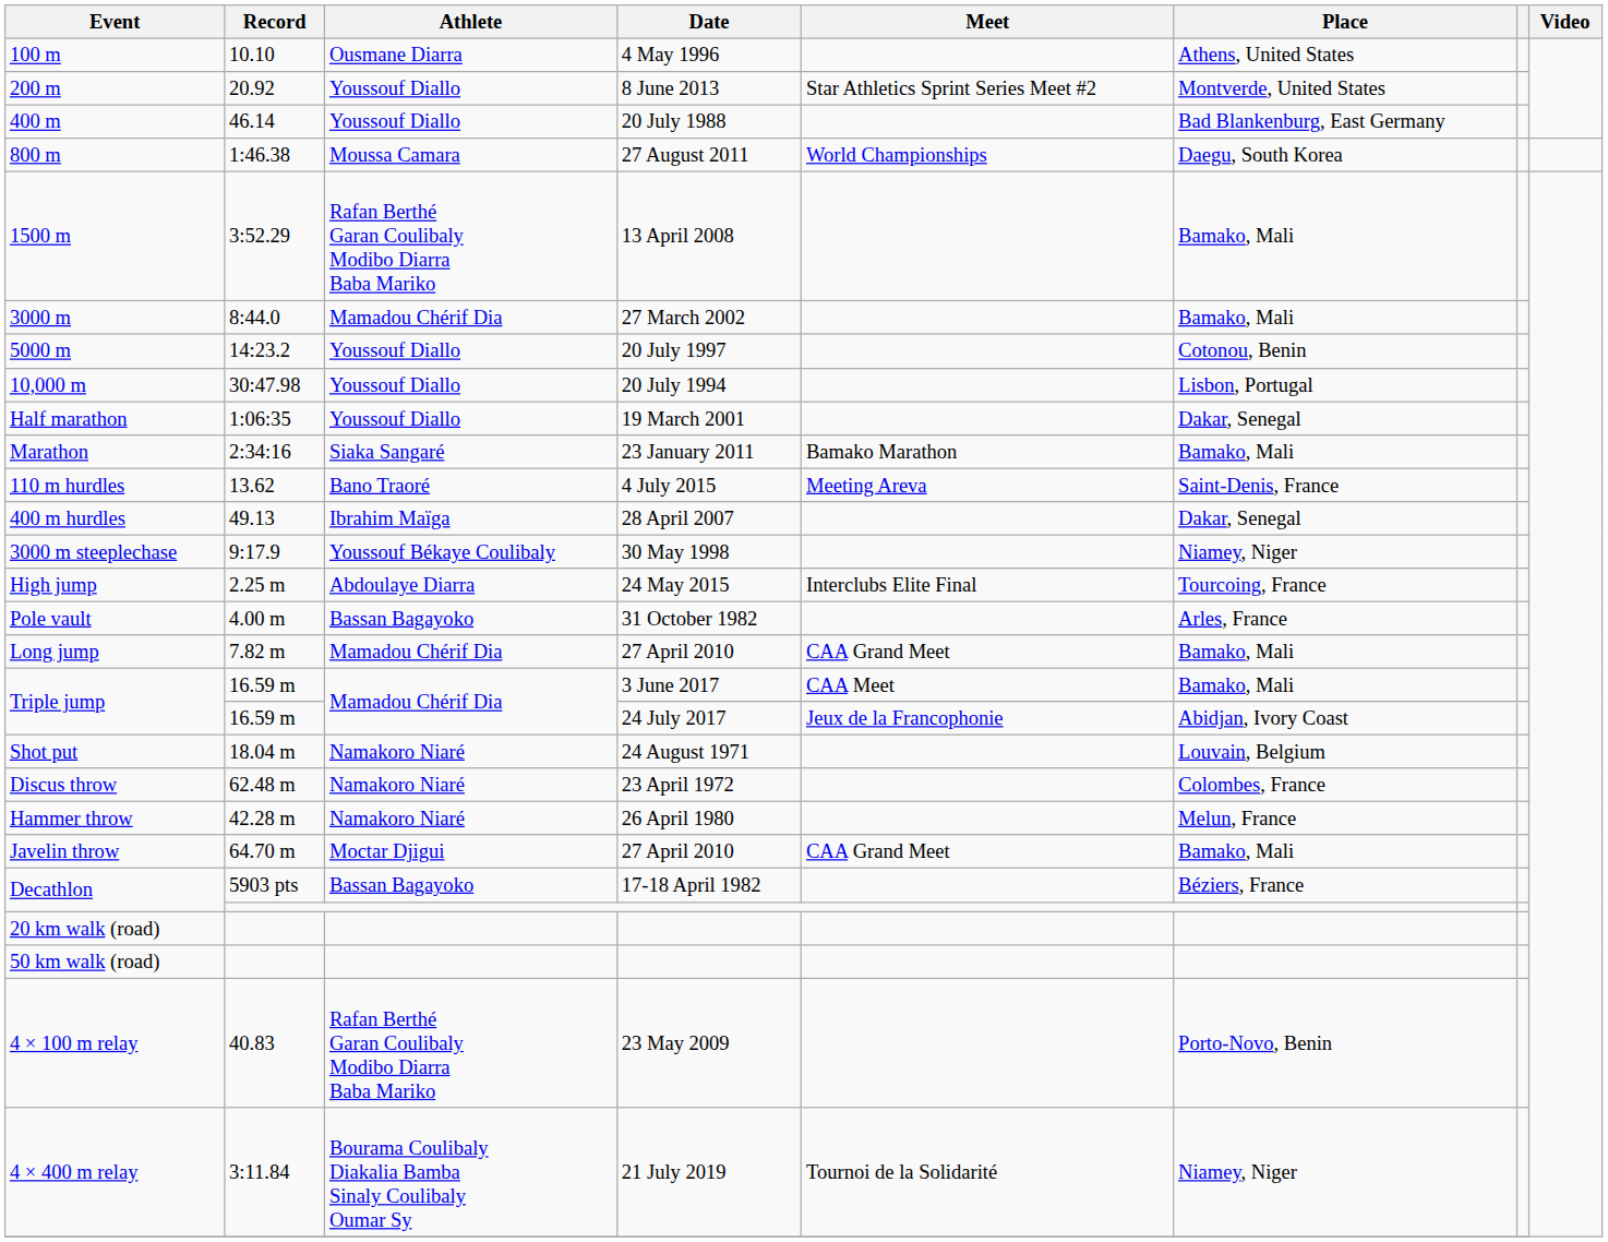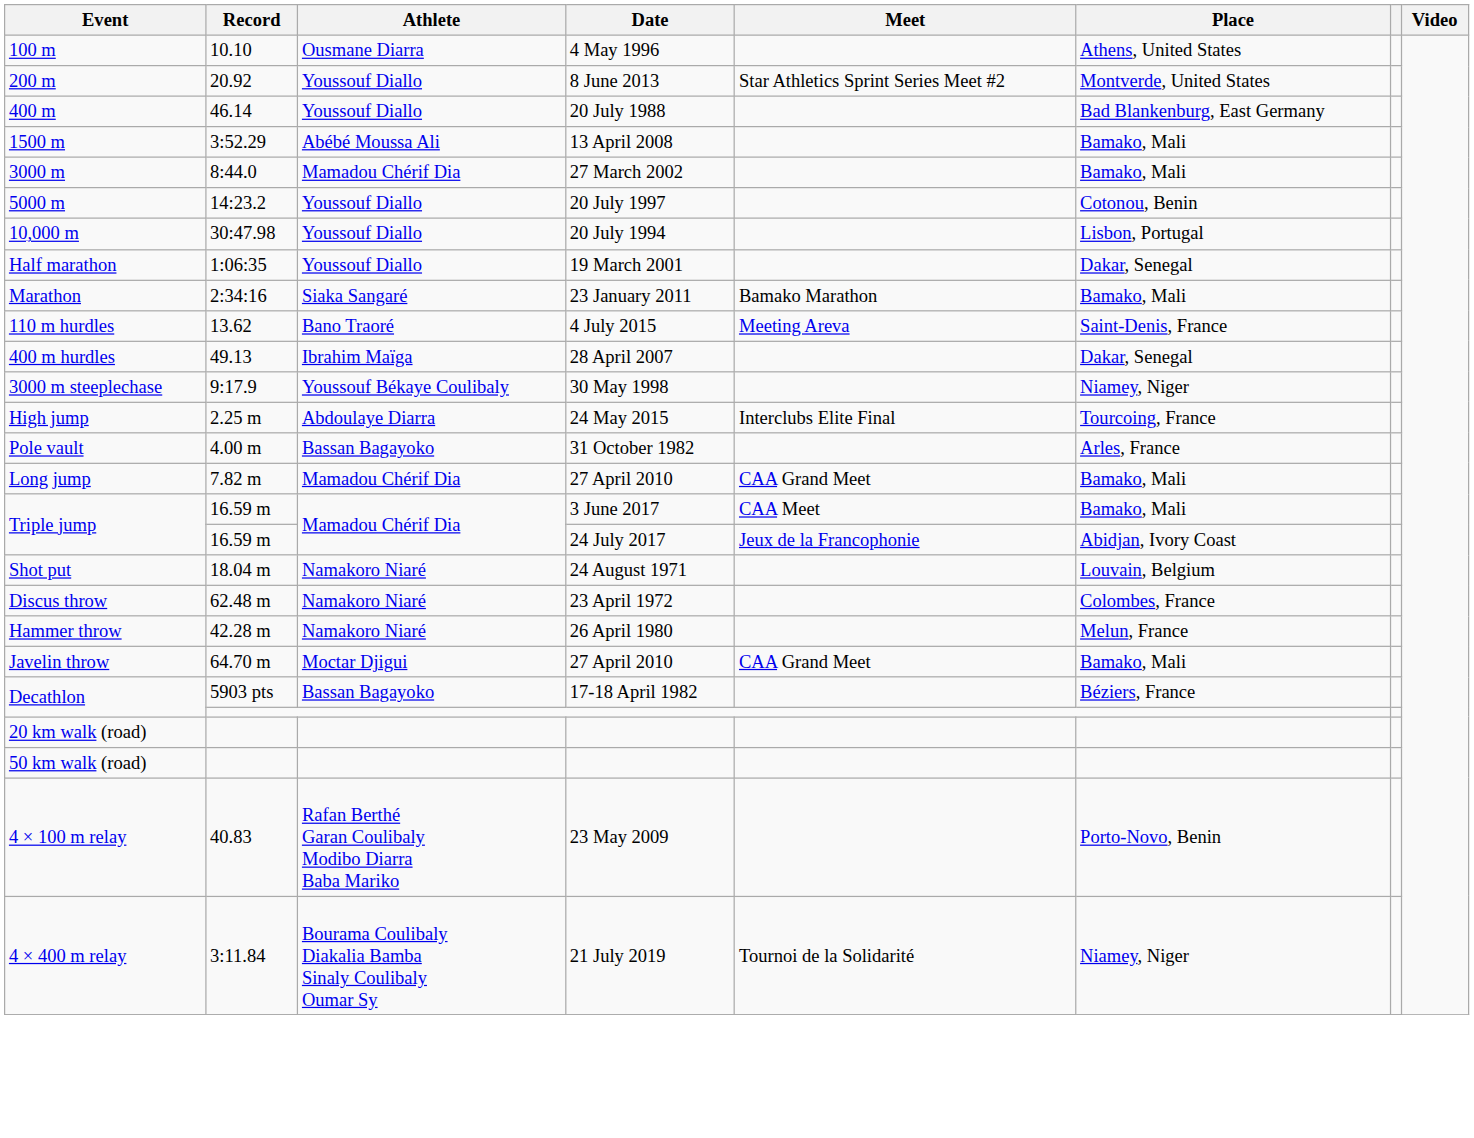- row: 800 m | 1:46.38 | Moussa Camara | 27 August 2011 | World Championships | Daegu, South Korea
1500 m | Athlete: Rafan Berthé Garan Coulibaly Modibo Diarra Baba Mariko -> Abébé Moussa Ali
